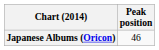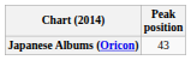Japanese Albums (Oricon) | Peak position: 46 -> 43
